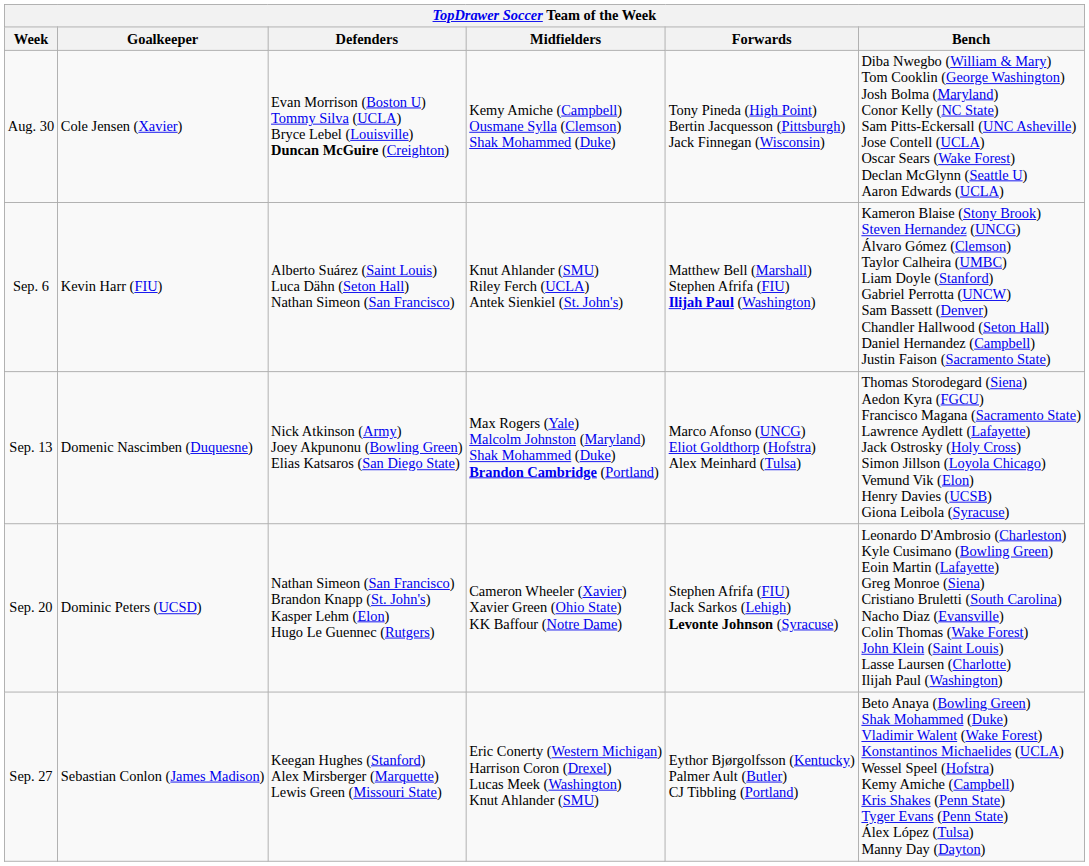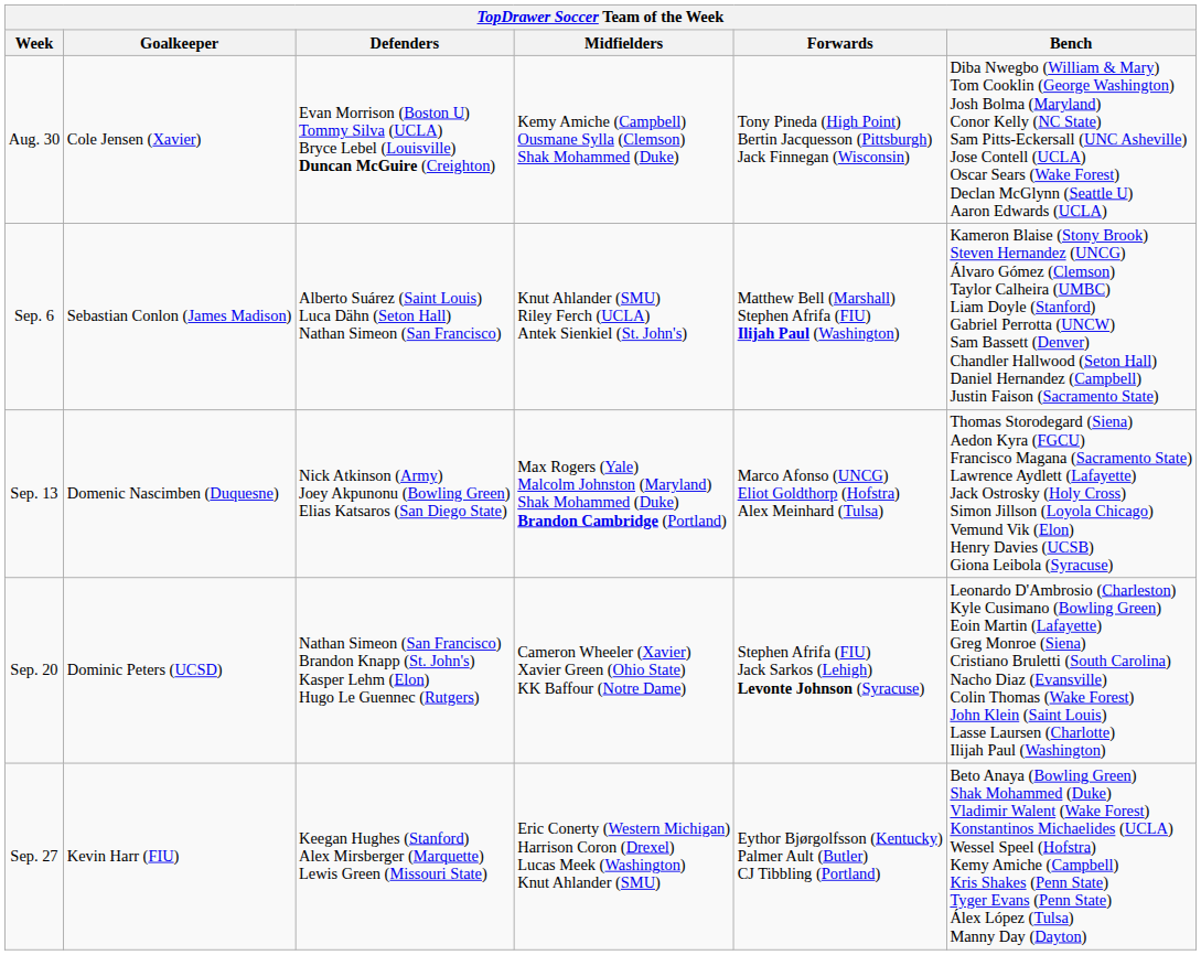Sep. 6 | Goalkeeper: Kevin Harr (FIU) -> Sebastian Conlon (James Madison)
Sep. 27 | Goalkeeper: Sebastian Conlon (James Madison) -> Kevin Harr (FIU)
